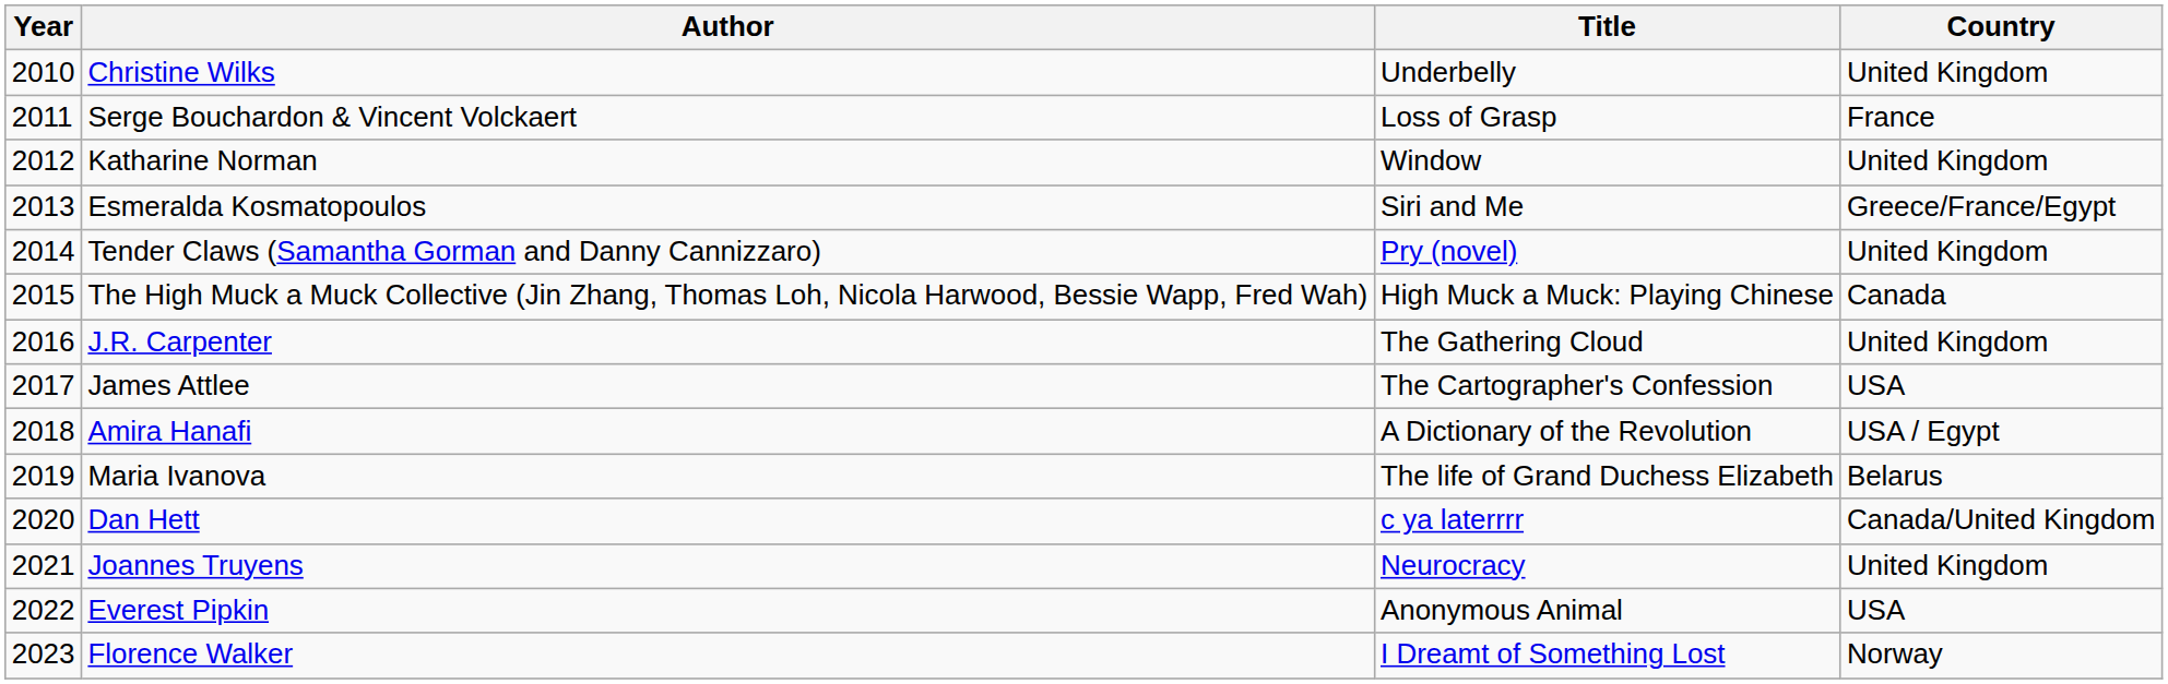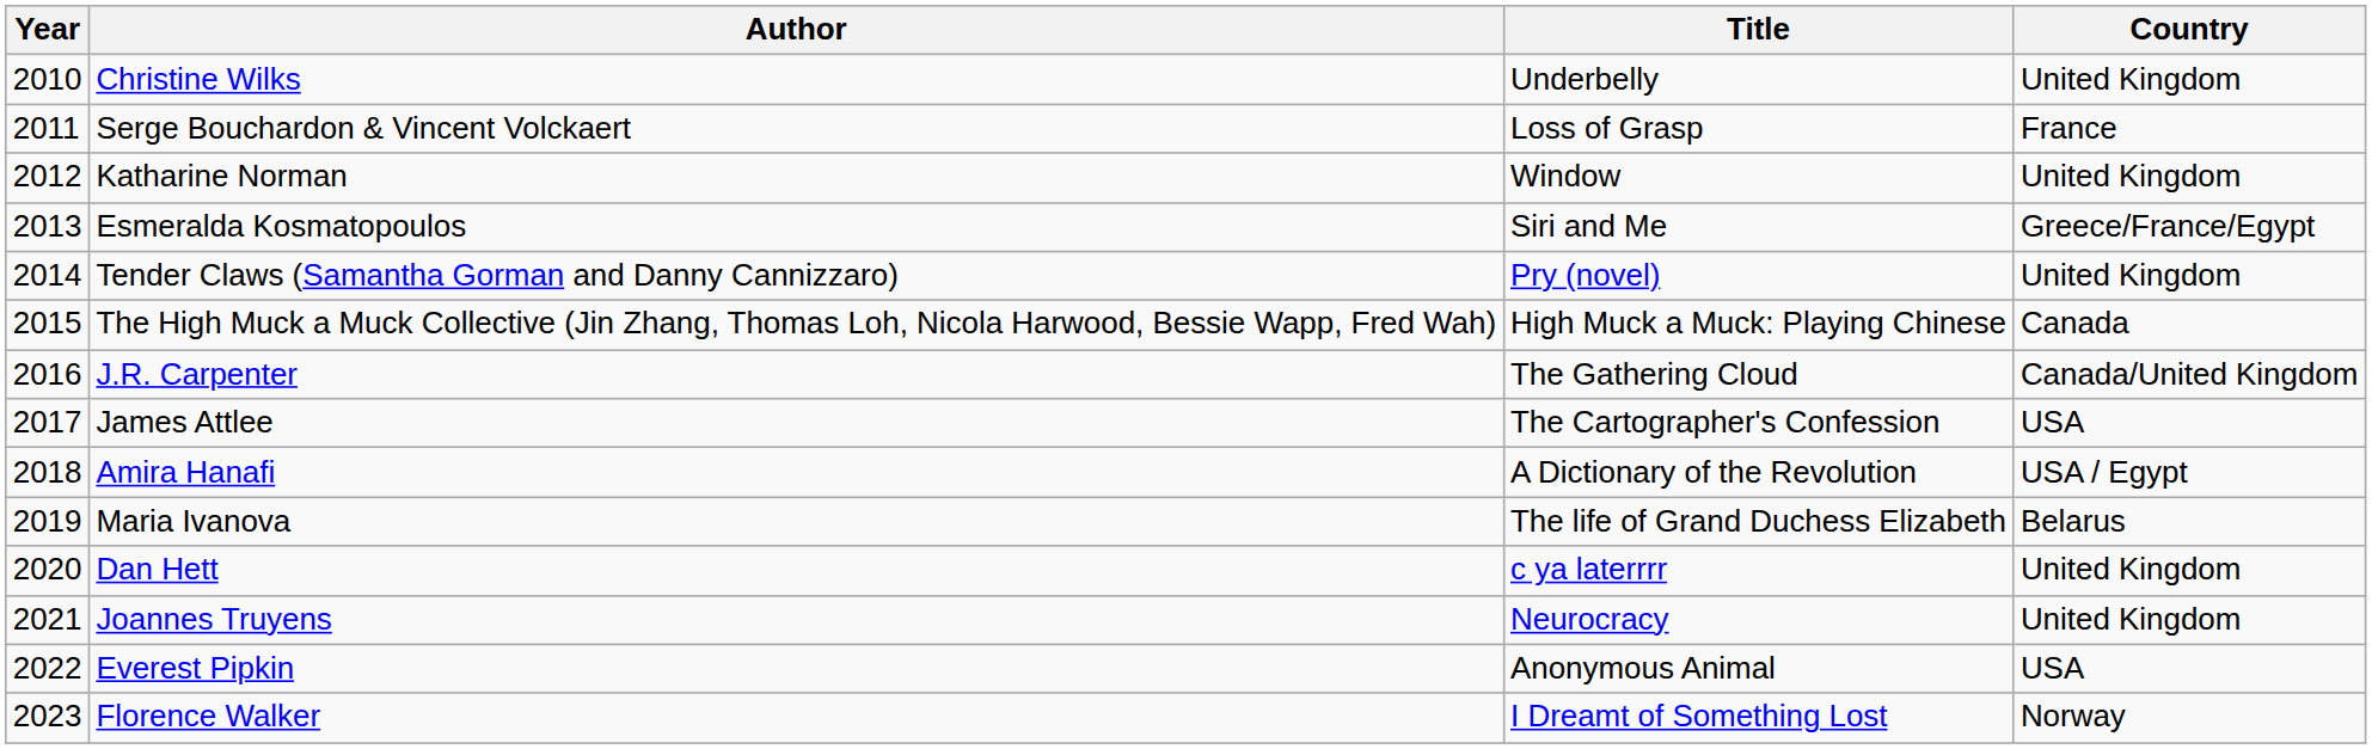J.R. Carpenter | Country: United Kingdom -> Canada/United Kingdom
Dan Hett | Country: Canada/United Kingdom -> United Kingdom
